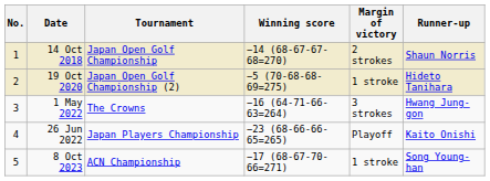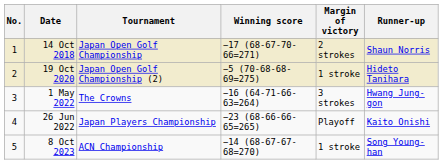14 Oct 2018 | Winning score: −14 (68-67-67-68=270) -> −17 (68-67-70-66=271)
8 Oct 2023 | Winning score: −17 (68-67-70-66=271) -> −14 (68-67-67-68=270)
